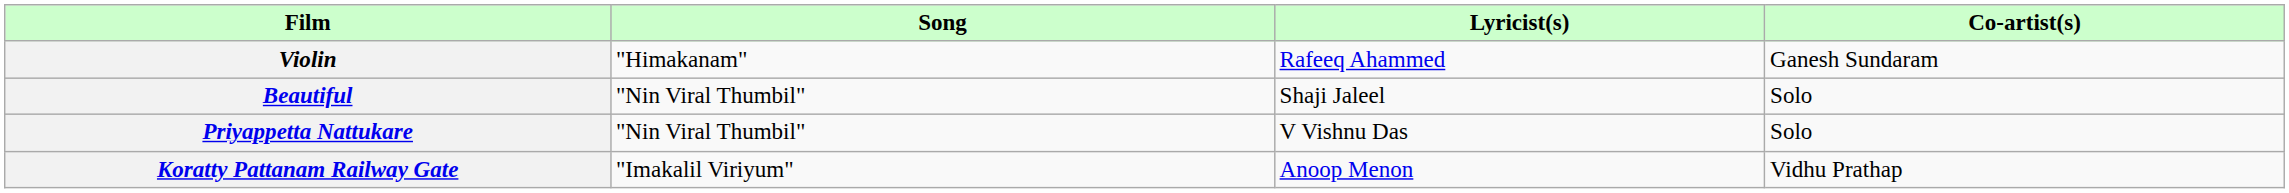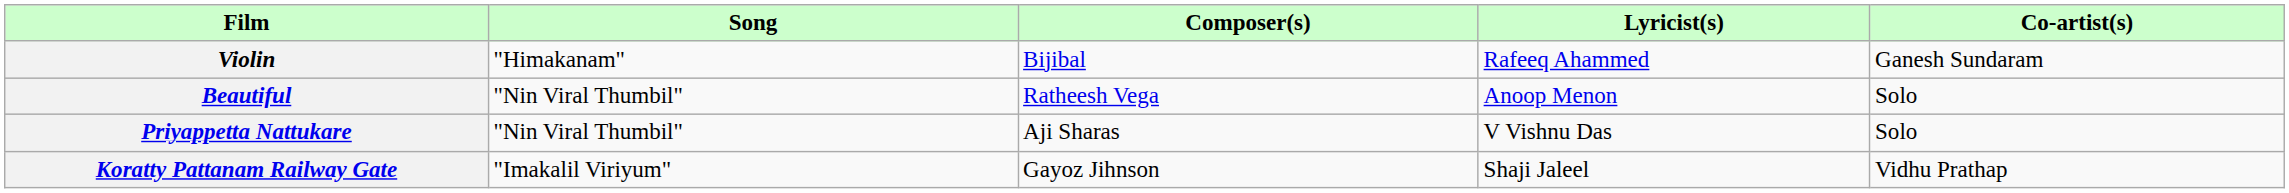+ column: Composer(s) | Bijibal | Ratheesh Vega | Aji Sharas | Gayoz Jihnson
Beautiful | Lyricist(s): Shaji Jaleel -> Anoop Menon
Koratty Pattanam Railway Gate | Lyricist(s): Anoop Menon -> Shaji Jaleel
